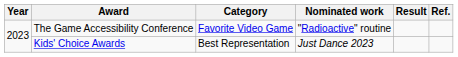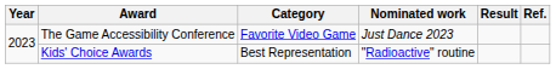The Game Accessibility Conference | Nominated work: "Radioactive" routine -> Just Dance 2023
Kids' Choice Awards | Nominated work: Just Dance 2023 -> "Radioactive" routine
